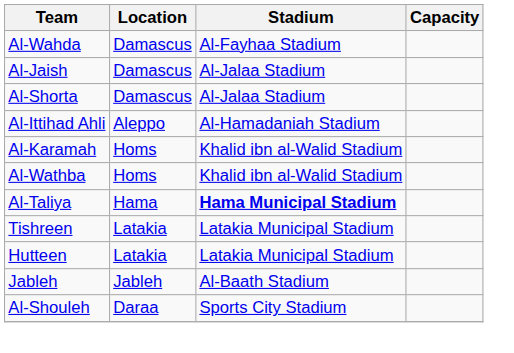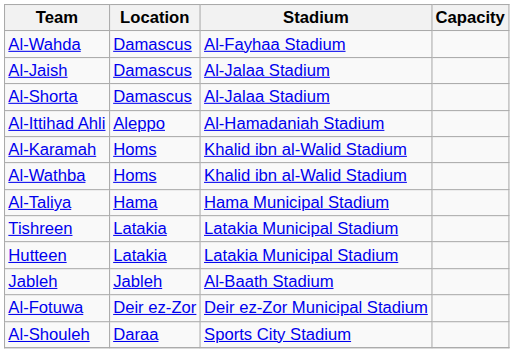Al-Taliya | Stadium: bold -> normal
+ row: Al-Fotuwa | Deir ez-Zor | Deir ez-Zor Municipal Stadium
